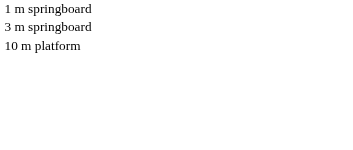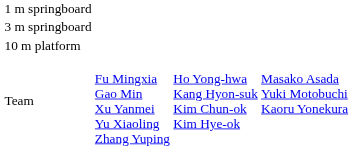+ row: Team | Fu Mingxia Gao Min Xu Yanmei Yu Xiaoling Zhang Yuping | Ho Yong-hwa Kang Hyon-suk Kim Chun-ok Kim Hye-ok | Masako Asada Yuki Motobuchi Kaoru Yonekura
